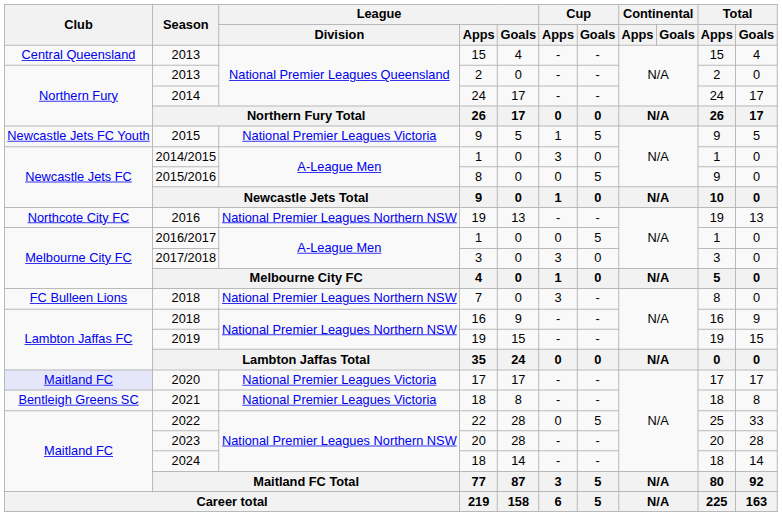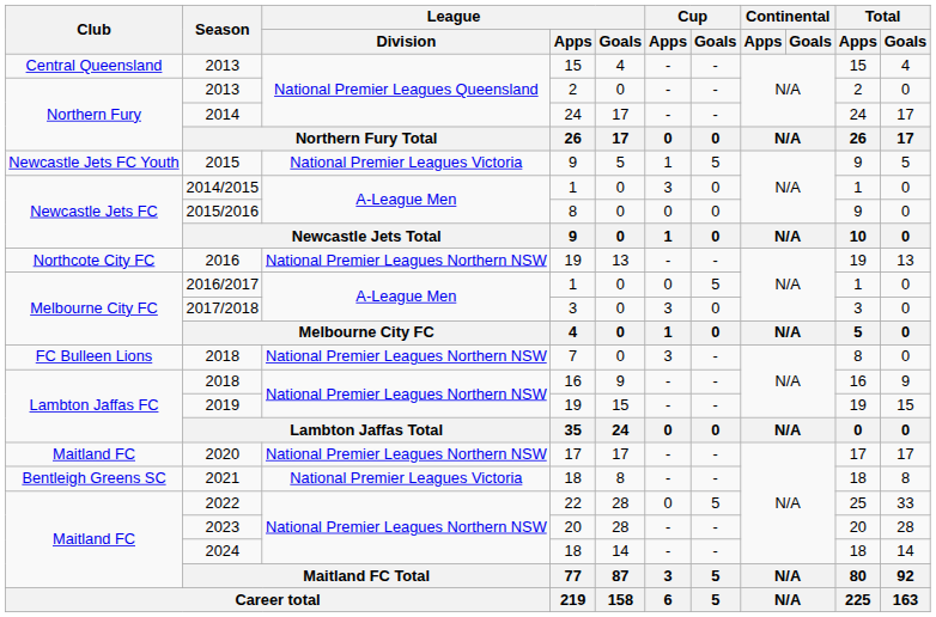2015/2016 | Cup / Goals: 5 -> 0
2020 | Club: lavender background -> no background
2020 | League / Division: National Premier Leagues Victoria -> National Premier Leagues Northern NSW
